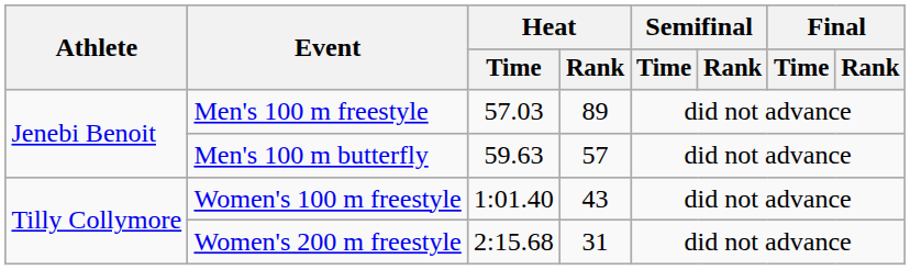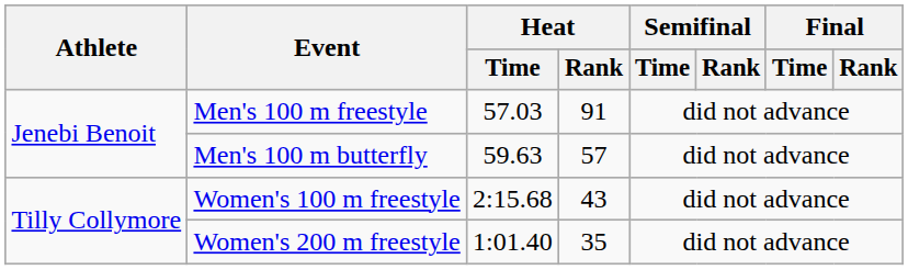Men's 100 m freestyle | Heat / Rank: 89 -> 91
Women's 100 m freestyle | Heat / Time: 1:01.40 -> 2:15.68
Women's 200 m freestyle | Heat / Time: 2:15.68 -> 1:01.40
Women's 200 m freestyle | Heat / Rank: 31 -> 35
